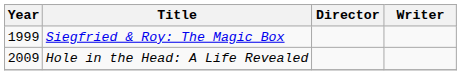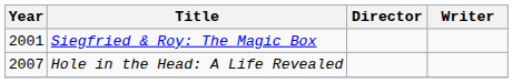Siegfried & Roy: The Magic Box | Year: 1999 -> 2001
Hole in the Head: A Life Revealed | Year: 2009 -> 2007
